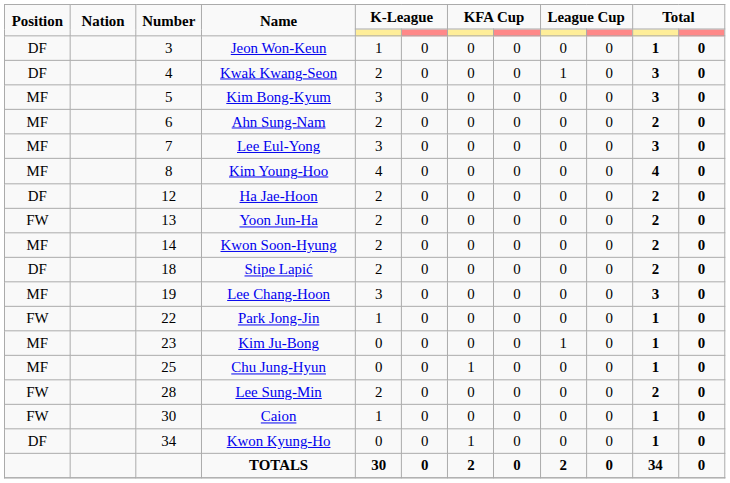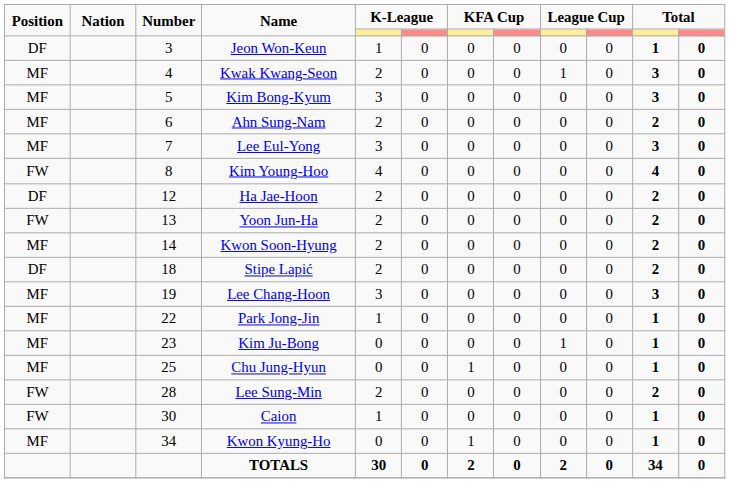Kwak Kwang-Seon | Position: DF -> MF
Kim Young-Hoo | Position: MF -> FW
Park Jong-Jin | Position: FW -> MF
Kwon Kyung-Ho | Position: DF -> MF
